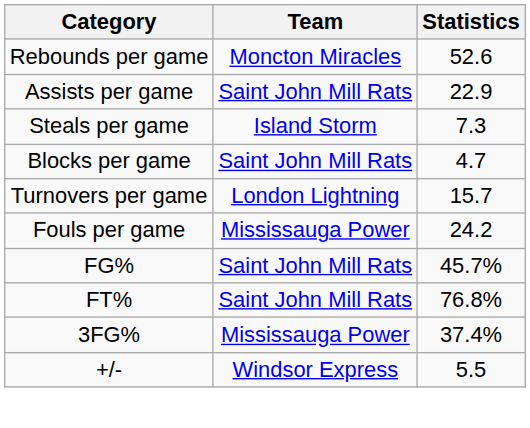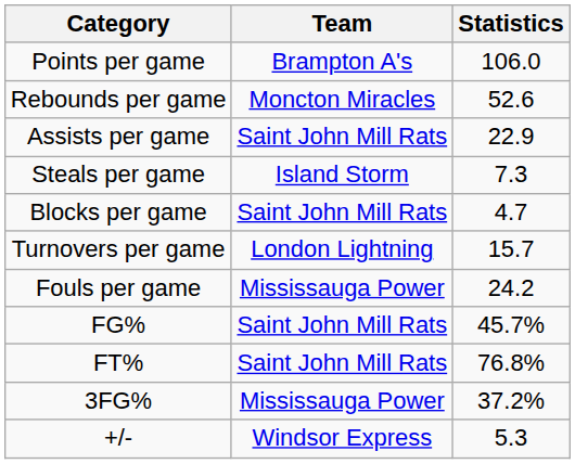+ row: Points per game | Brampton A's | 106.0
3FG% | Statistics: 37.4% -> 37.2%
+/- | Statistics: 5.5 -> 5.3
